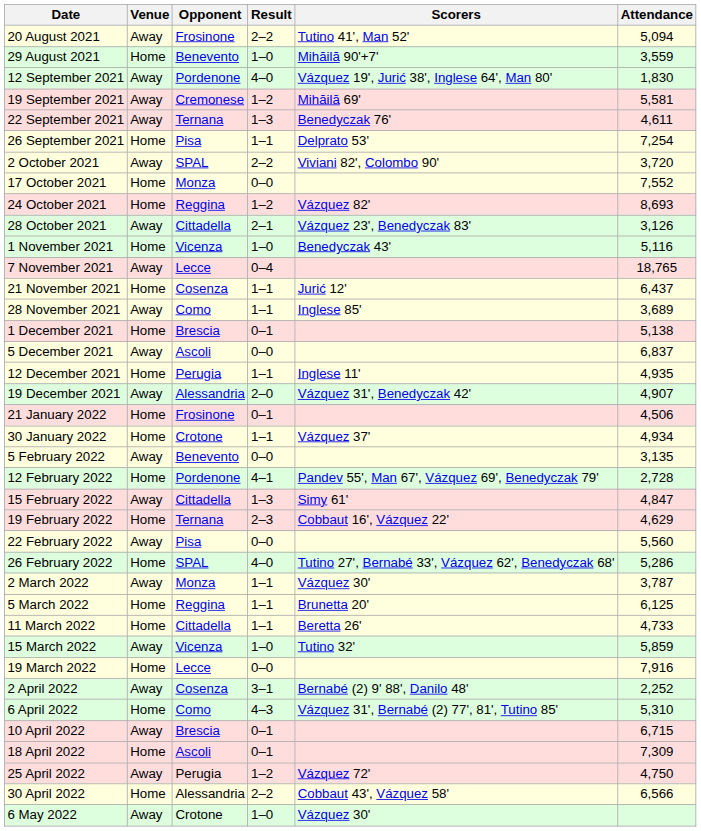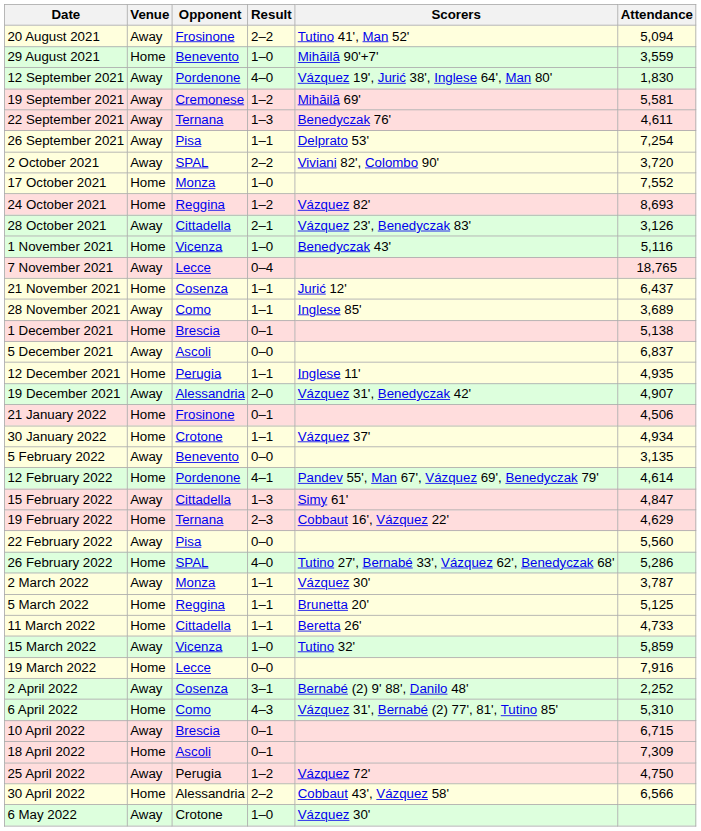26 September 2021 | Venue: Home -> Away
17 October 2021 | Result: 0–0 -> 1–0
12 February 2022 | Attendance: 2,728 -> 4,614
5 March 2022 | Attendance: 6,125 -> 5,125
